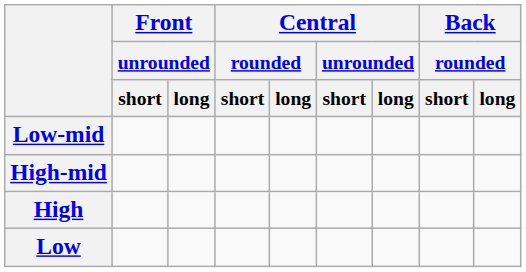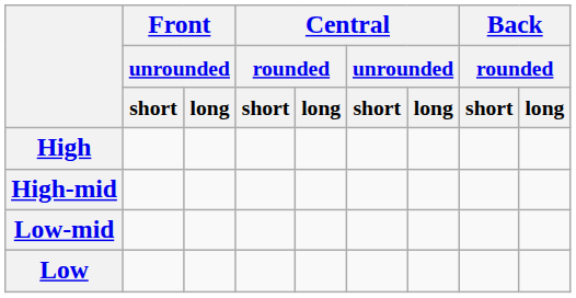rows swapped: High <-> Low-mid
